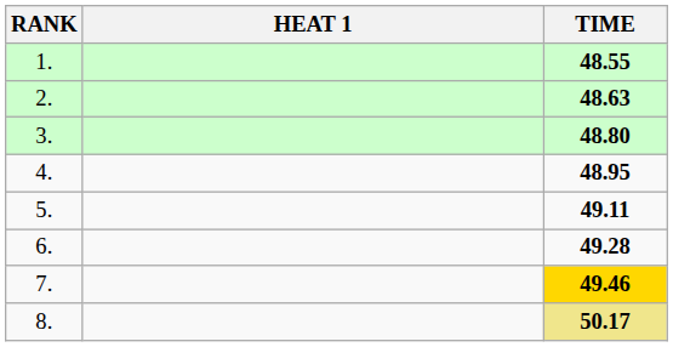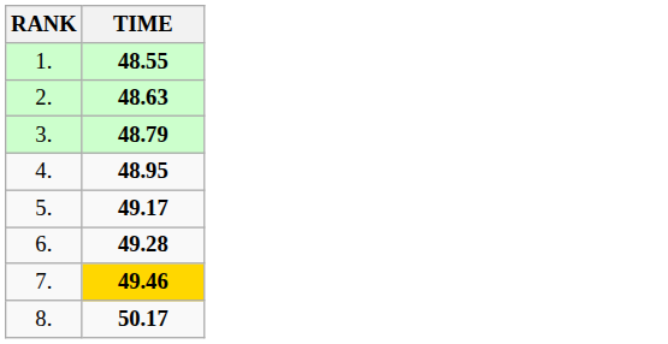- column: HEAT 1
3. | TIME: 48.80 -> 48.79
5. | TIME: 49.11 -> 49.17
8. | TIME: khaki background -> no background
